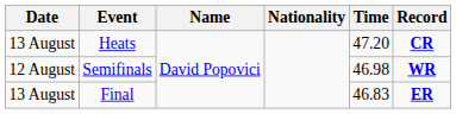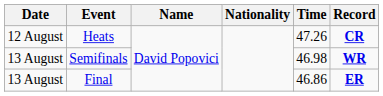Heats | Date: 13 August -> 12 August
Heats | Time: 47.20 -> 47.26
Semifinals | Date: 12 August -> 13 August
Final | Time: 46.83 -> 46.86
